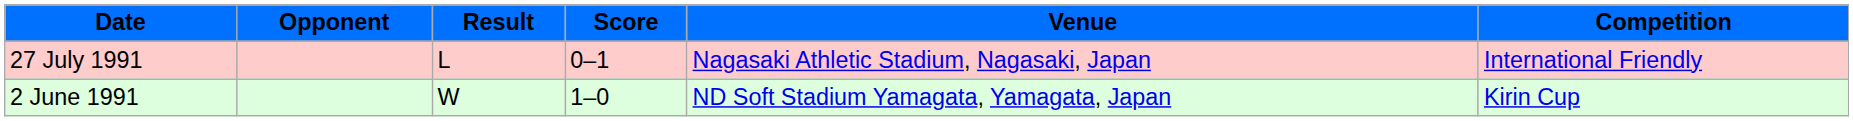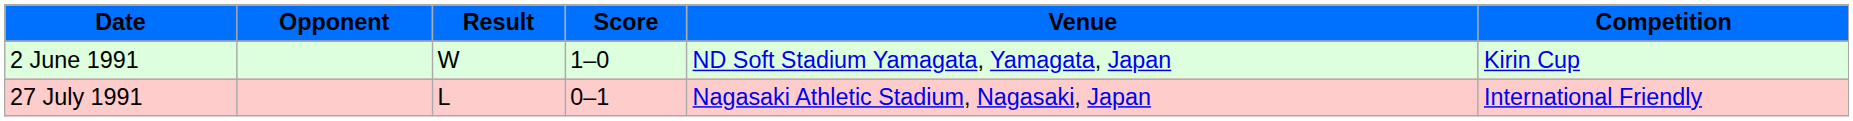rows swapped: 2 June 1991 <-> 27 July 1991
